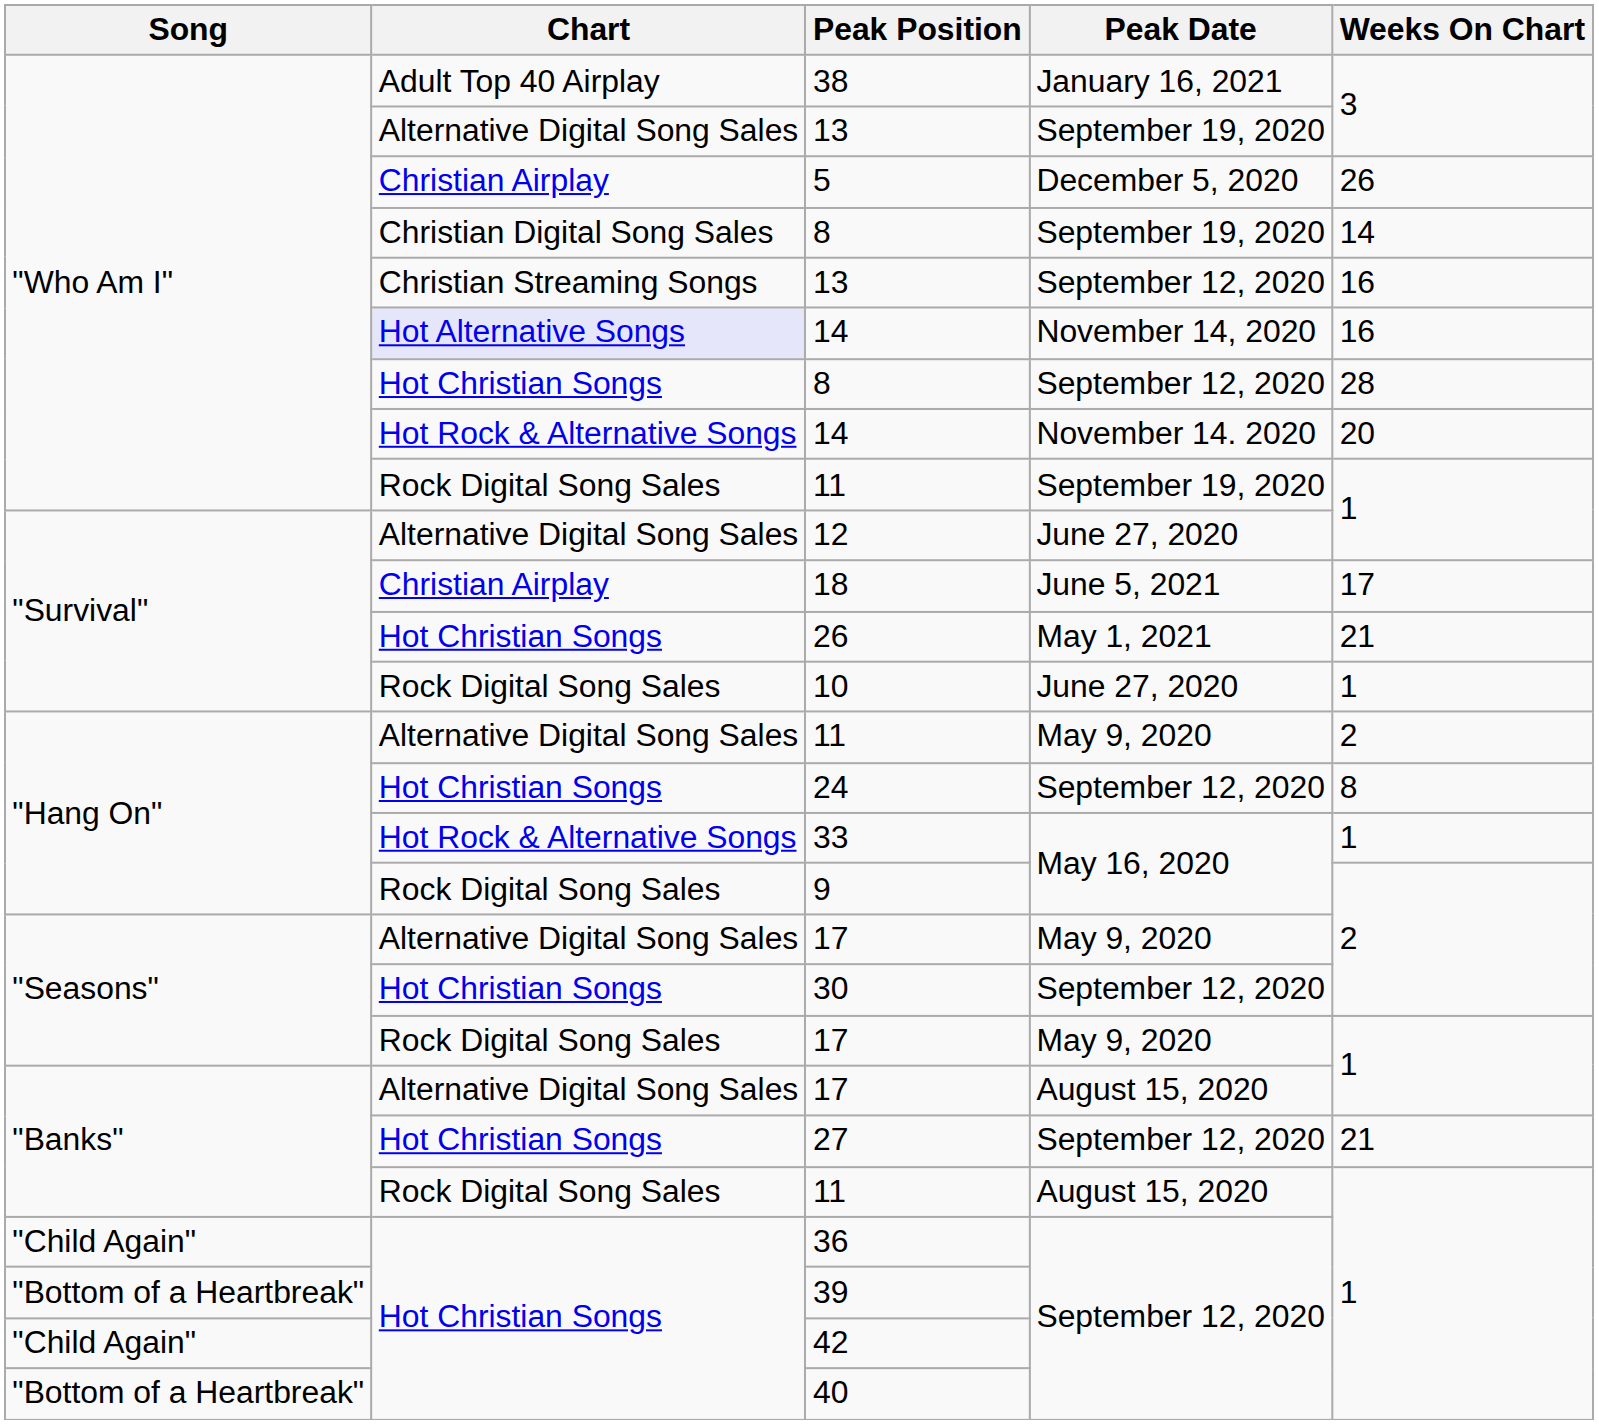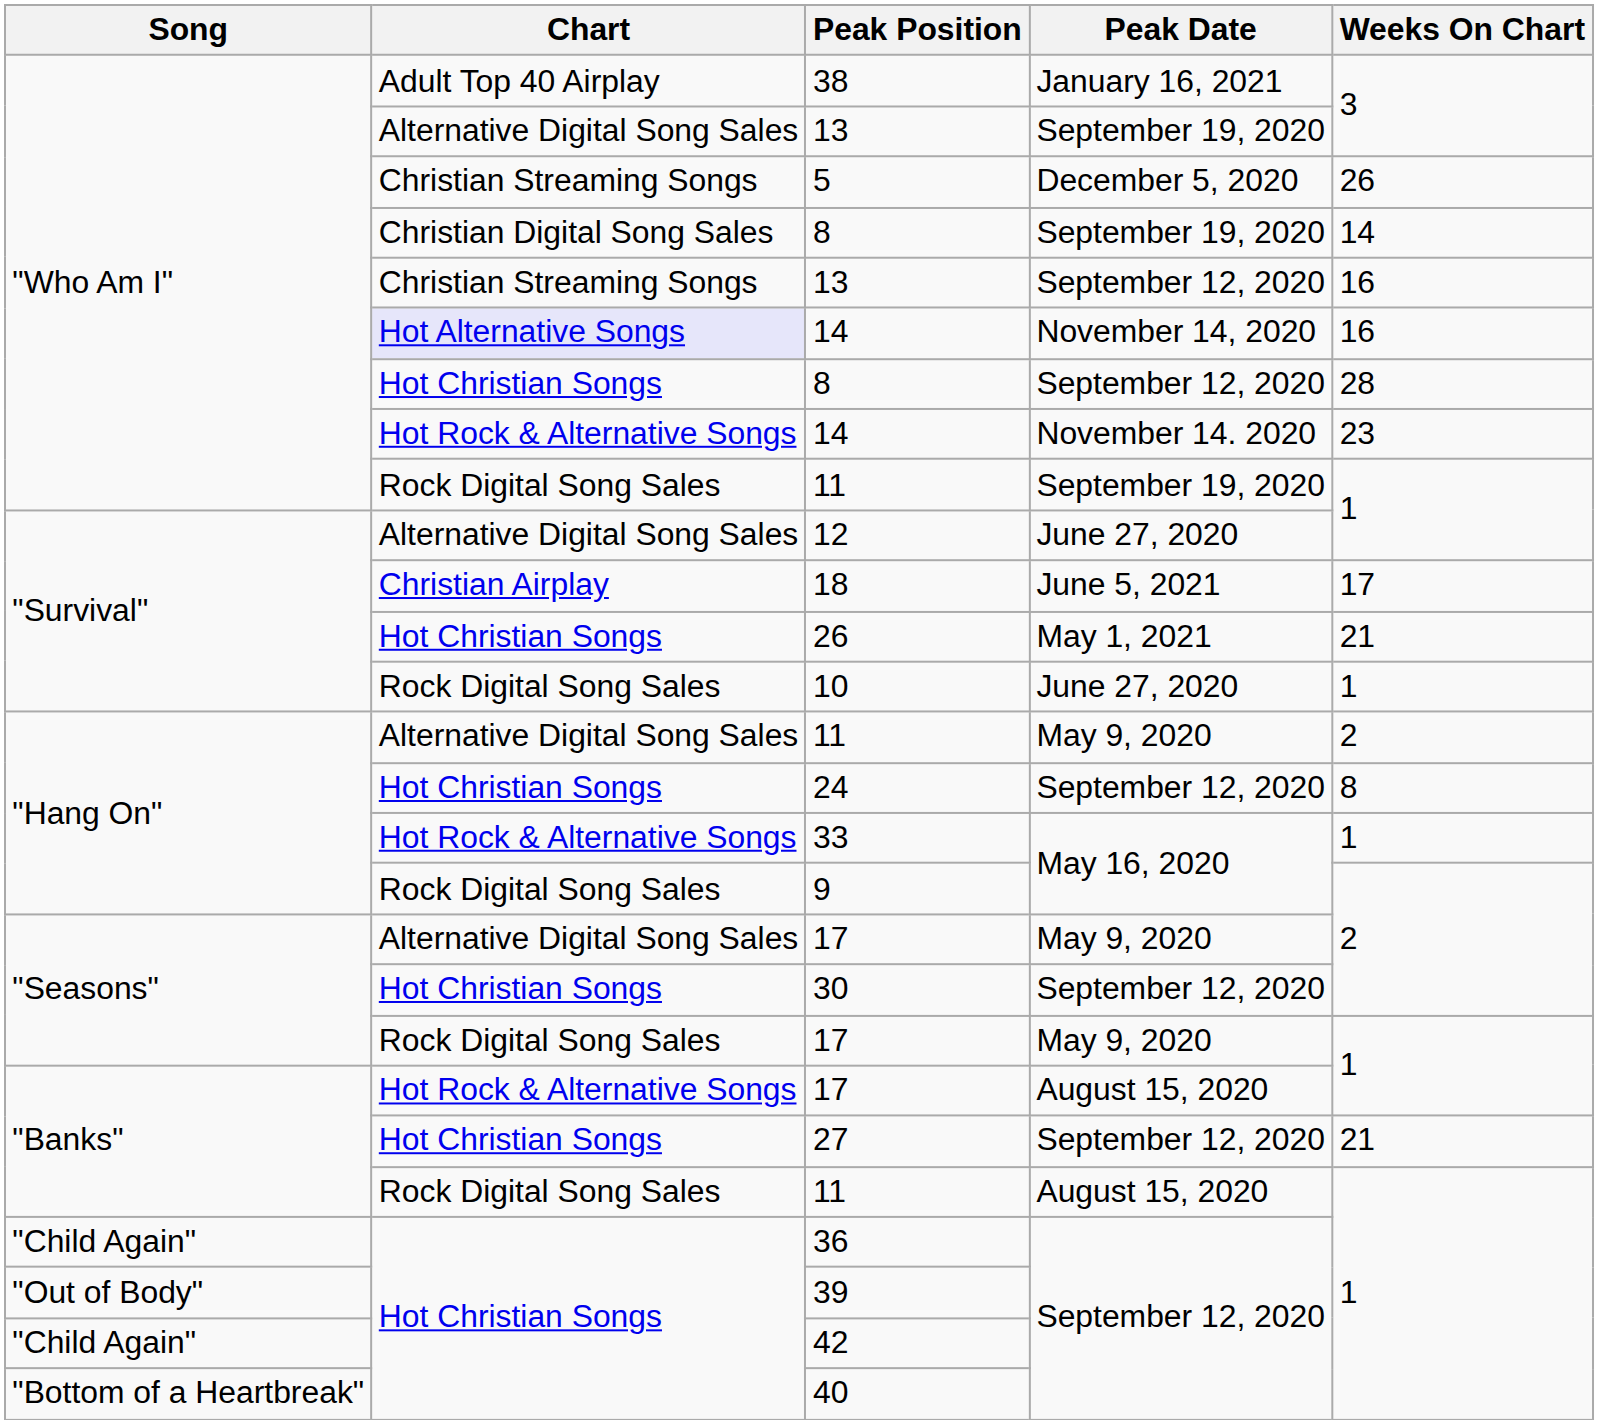5 | Chart: Christian Airplay -> Christian Streaming Songs
14 / November 14. 2020 | Weeks On Chart: 20 -> 23
17 / August 15, 2020 | Chart: Alternative Digital Song Sales -> Hot Rock & Alternative Songs
39 | Song: "Bottom of a Heartbreak" -> "Out of Body"
